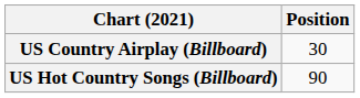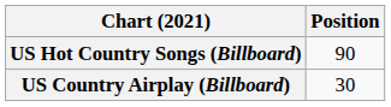rows swapped: US Country Airplay (Billboard) <-> US Hot Country Songs (Billboard)
